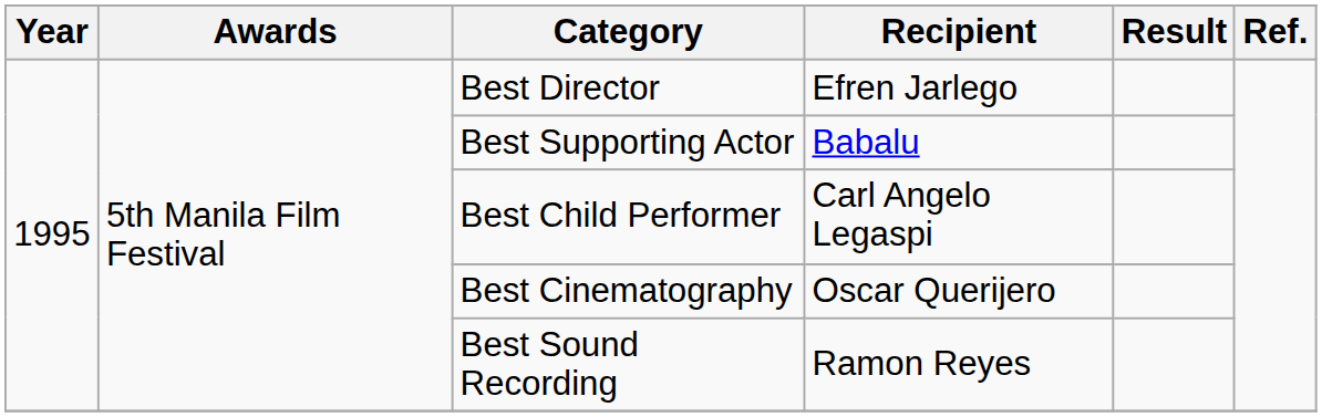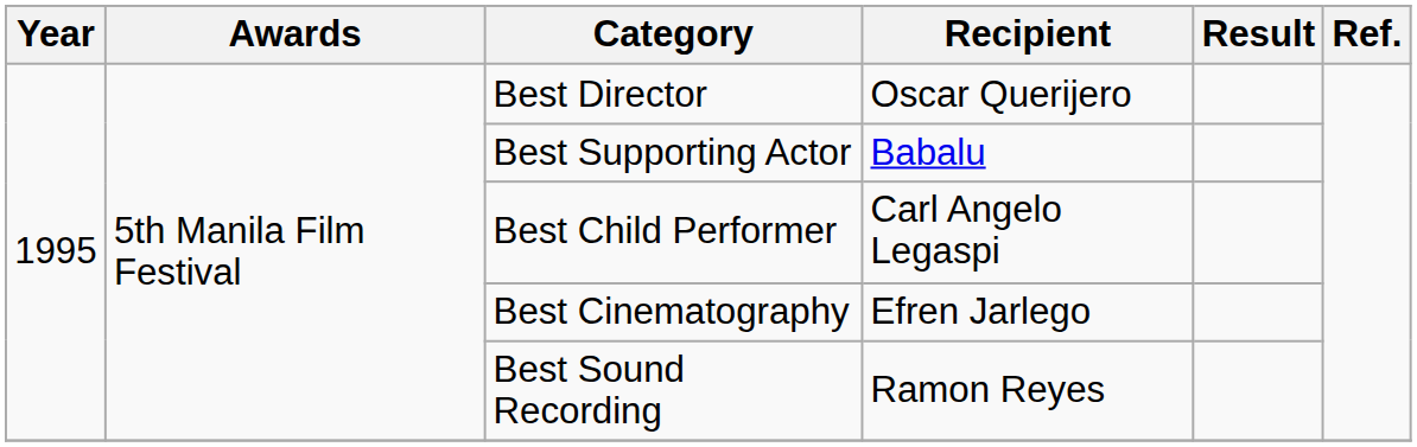Best Director | Recipient: Efren Jarlego -> Oscar Querijero
Best Cinematography | Recipient: Oscar Querijero -> Efren Jarlego
